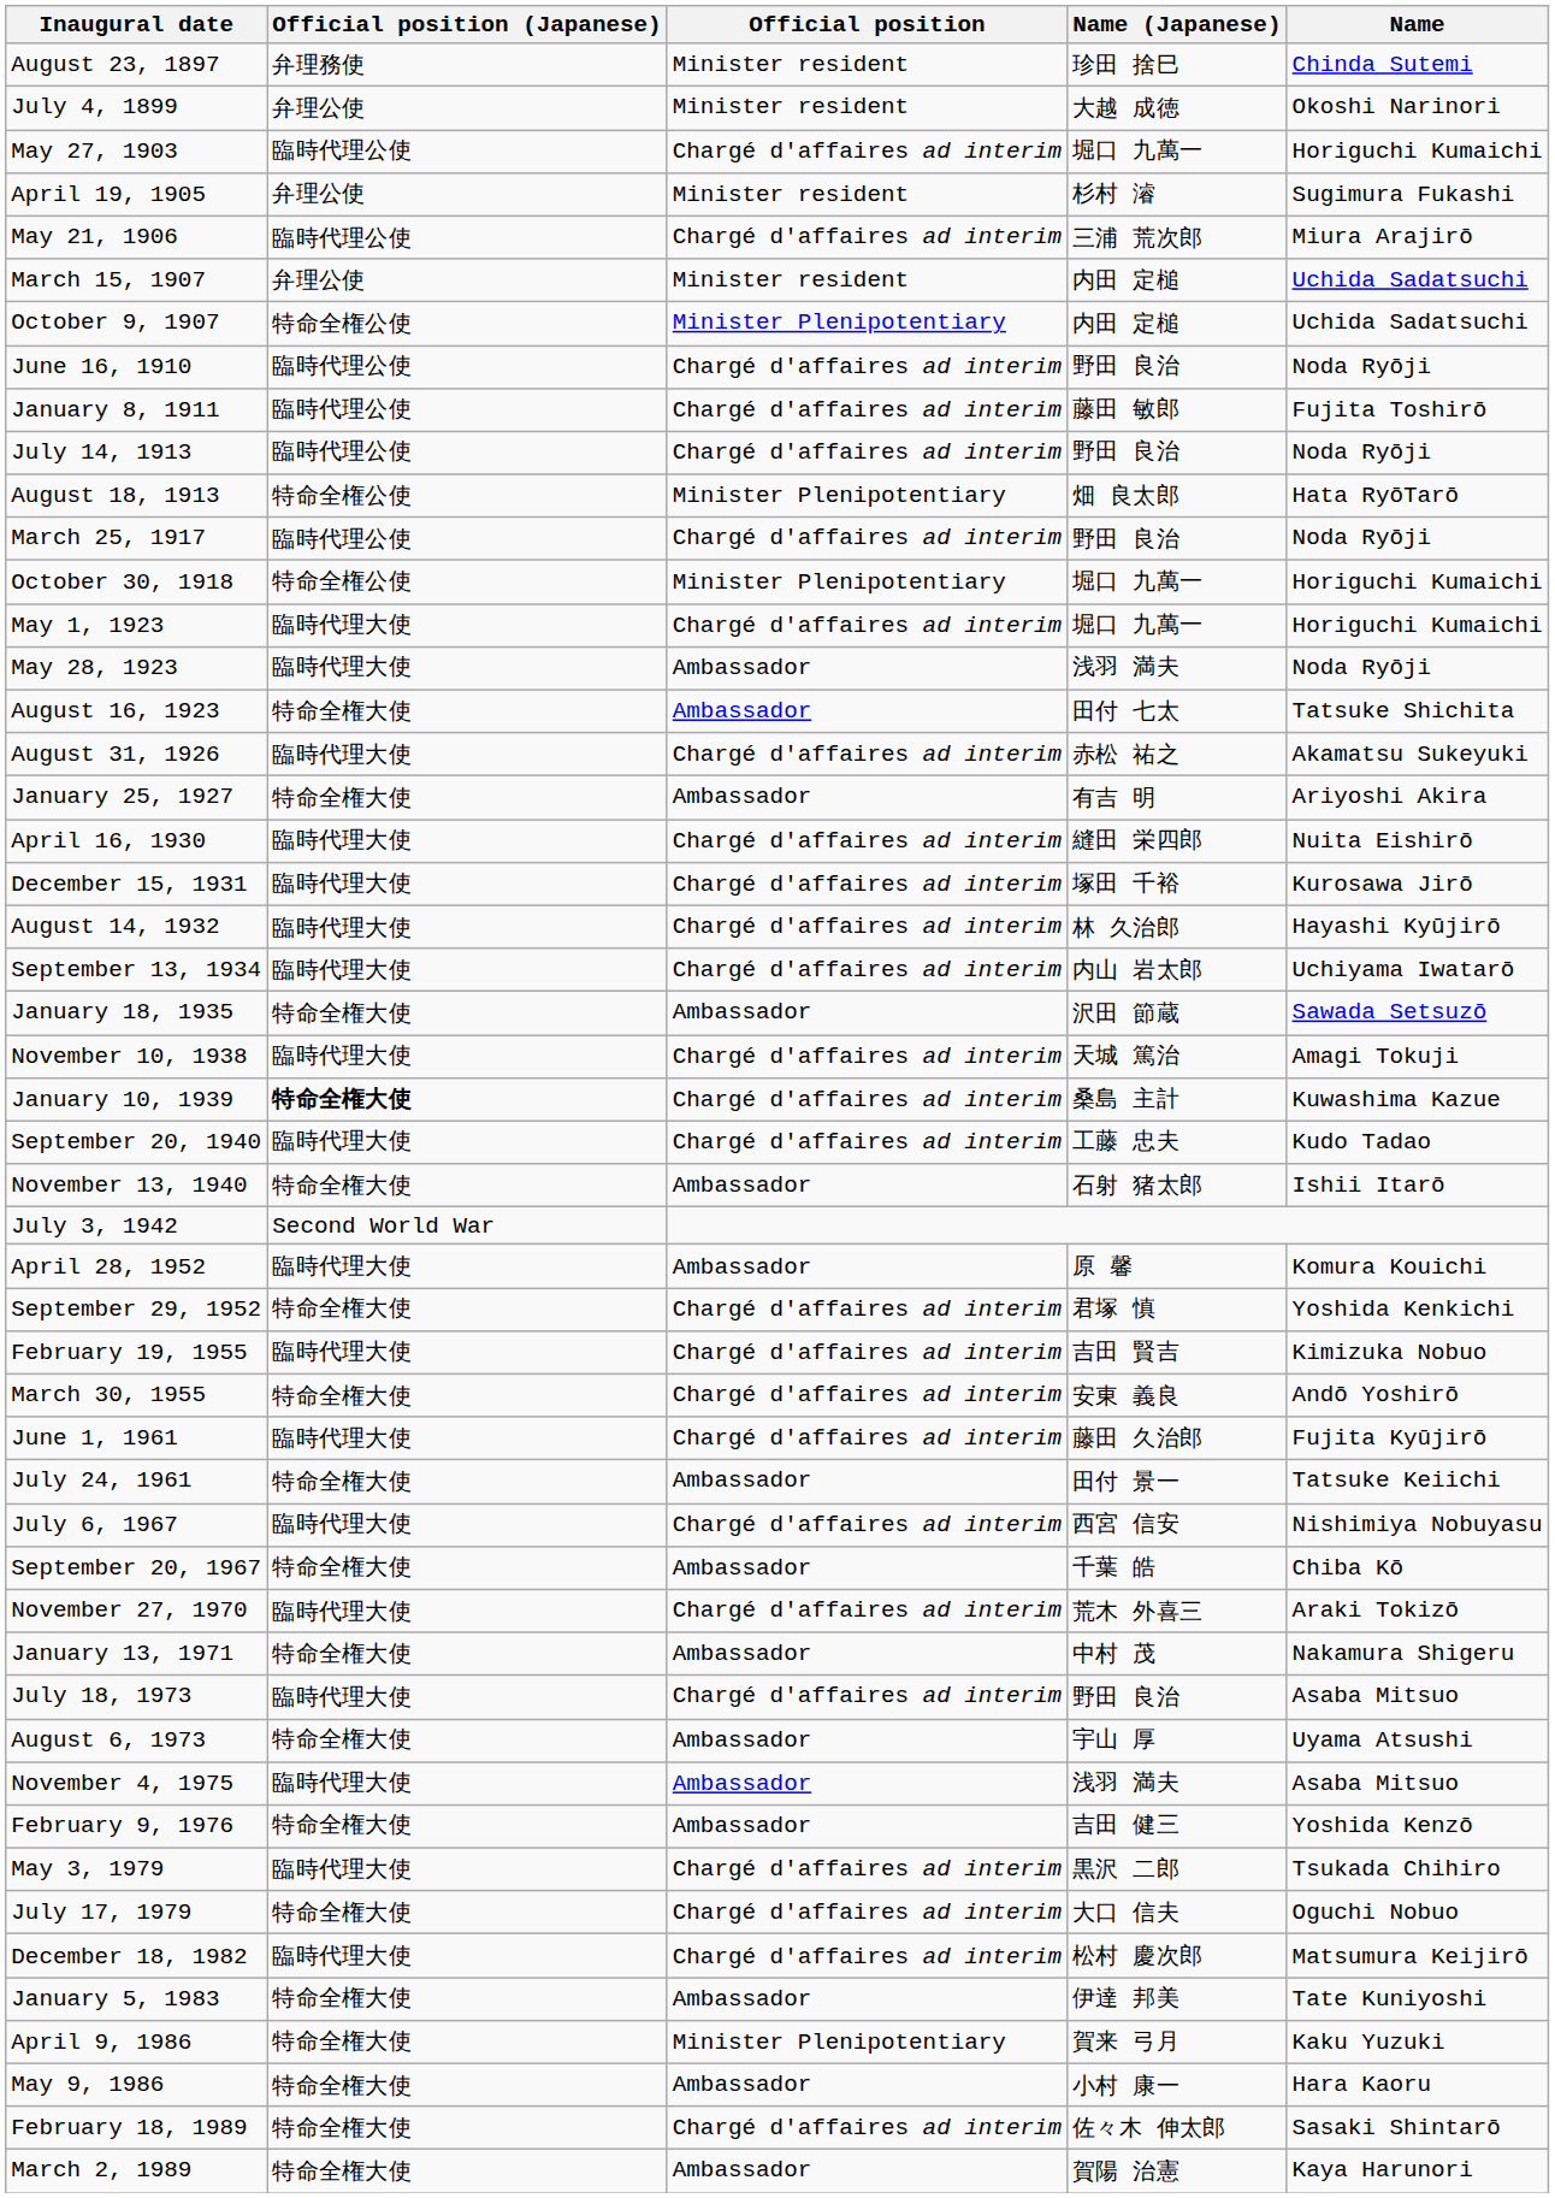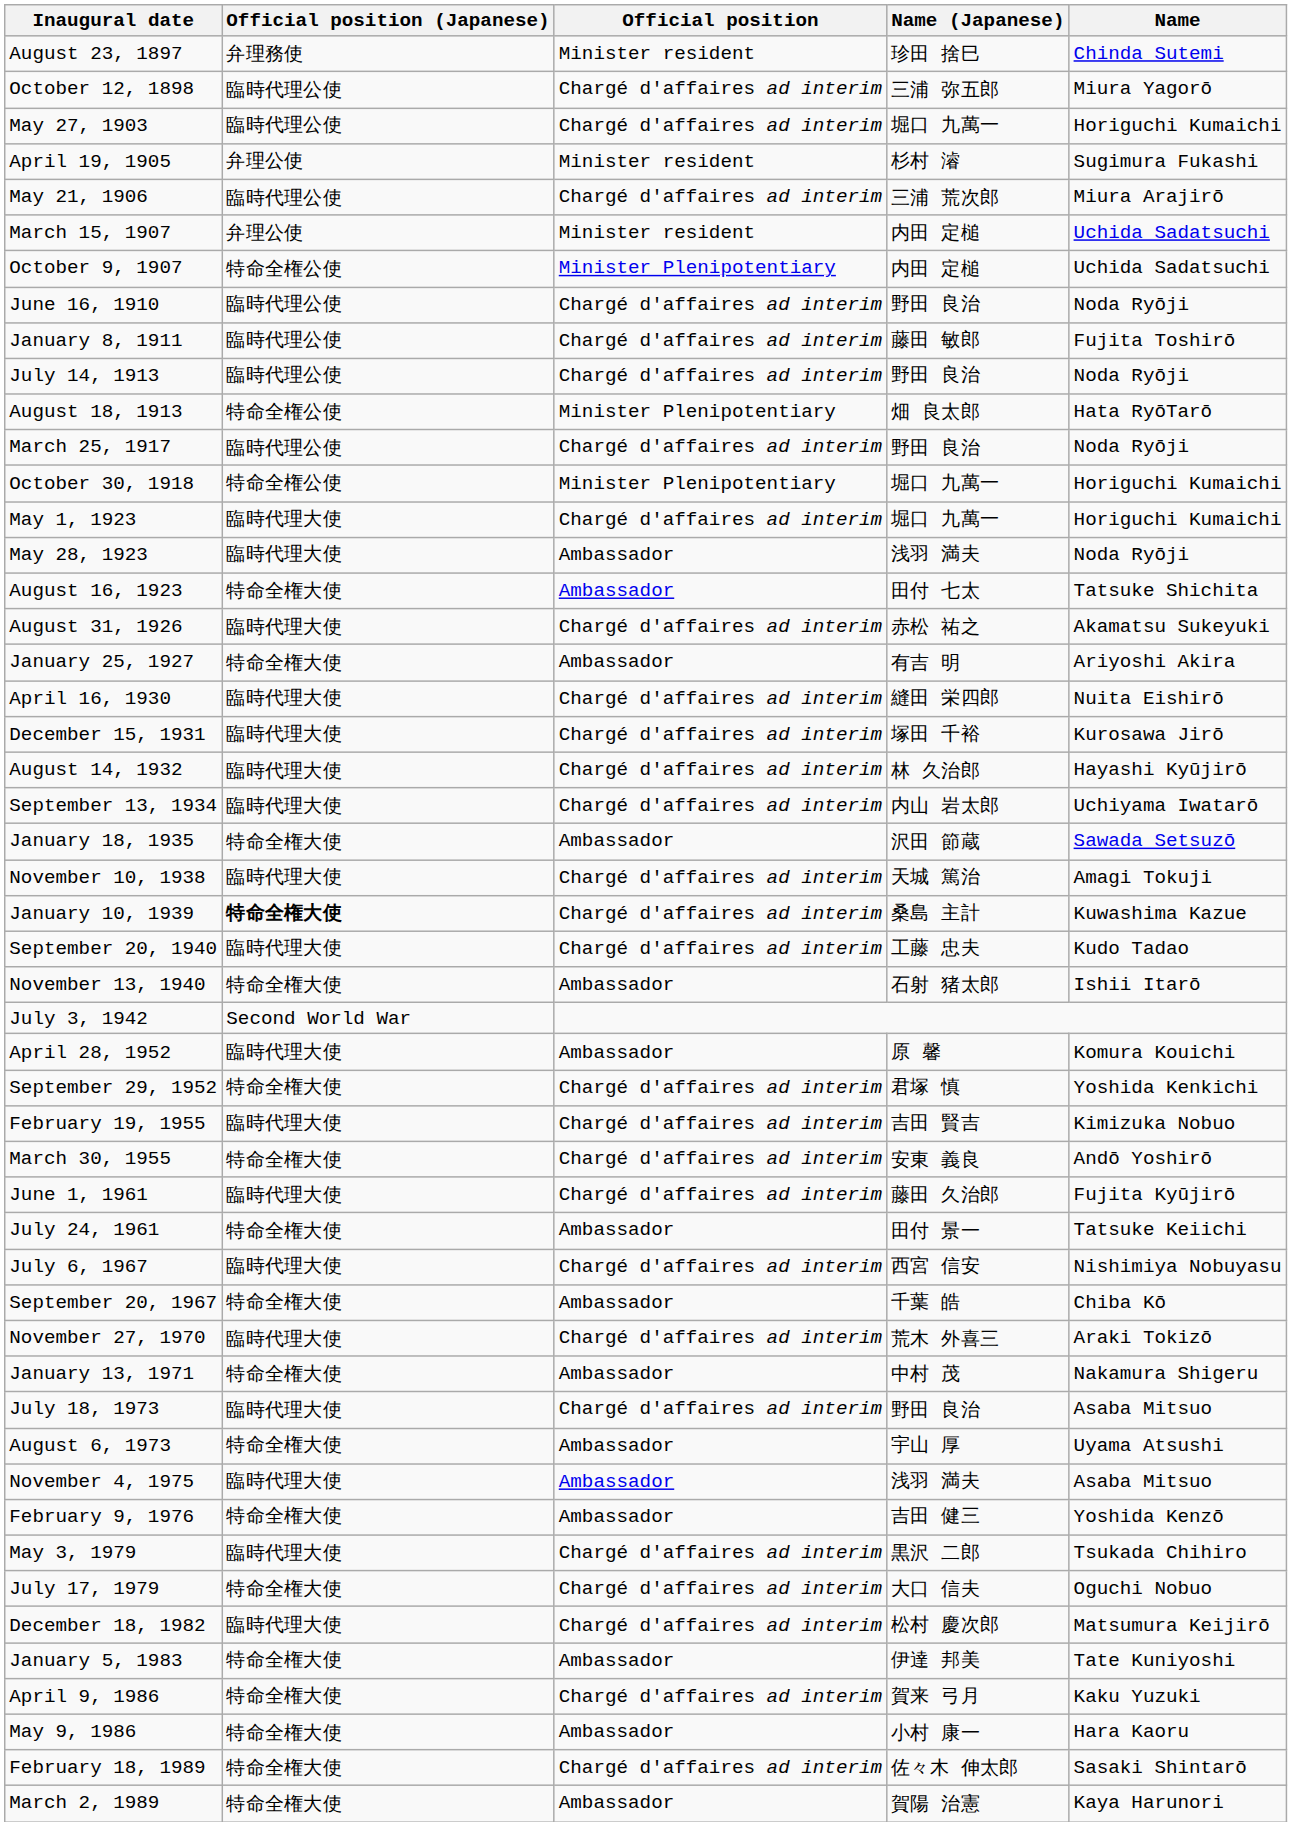+ row: October 12, 1898 | 臨時代理公使 | Chargé d'affaires ad interim | 三浦 弥五郎 | Miura Yagorō
- row: July 4, 1899 | 弁理公使 | Minister resident | 大越 成徳 | Okoshi Narinori
April 9, 1986 | Official position: Minister Plenipotentiary -> Chargé d'affaires ad interim
